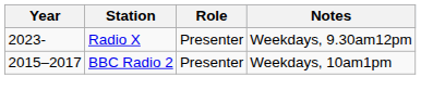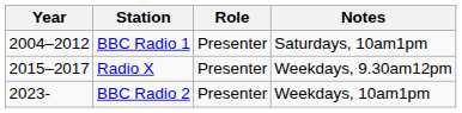+ row: 2004–2012 | BBC Radio 1 | Presenter | Saturdays, 10am1pm
Radio X | Year: 2023- -> 2015–2017
BBC Radio 2 | Year: 2015–2017 -> 2023-
